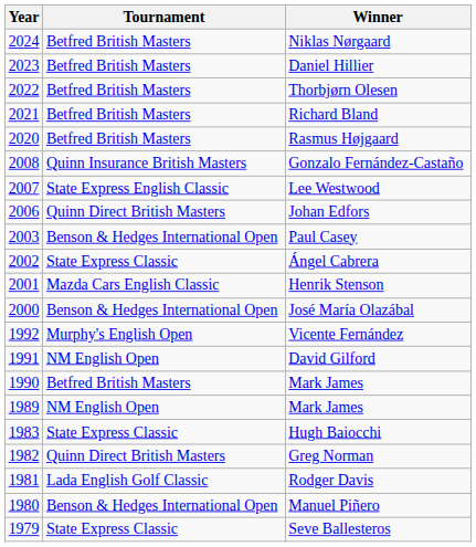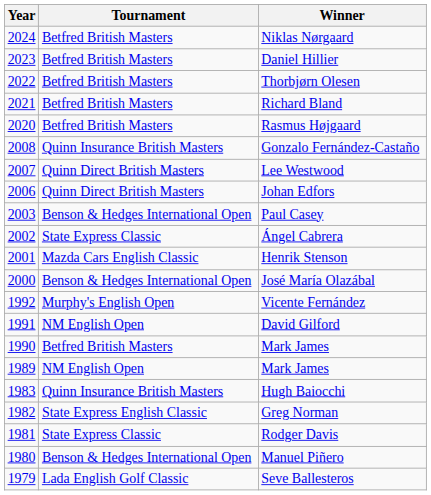Lee Westwood | Tournament: State Express English Classic -> Quinn Direct British Masters
Hugh Baiocchi | Tournament: State Express Classic -> Quinn Insurance British Masters
Greg Norman | Tournament: Quinn Direct British Masters -> State Express English Classic
Rodger Davis | Tournament: Lada English Golf Classic -> State Express Classic
Seve Ballesteros | Tournament: State Express Classic -> Lada English Golf Classic
